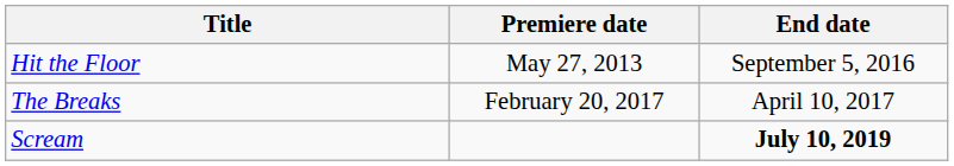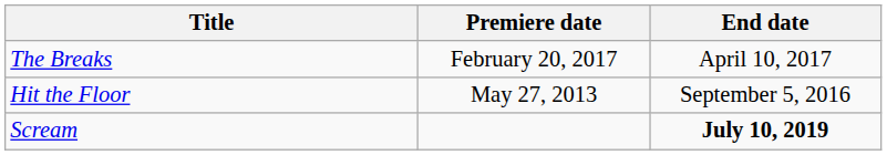rows swapped: Hit the Floor <-> The Breaks
